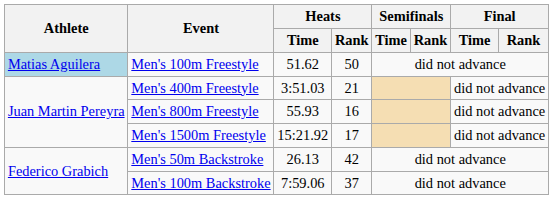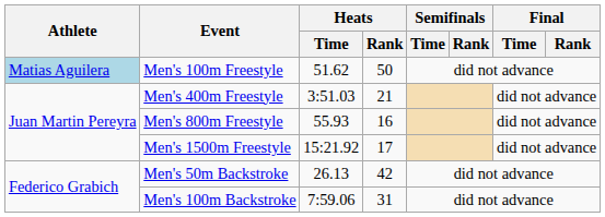Men's 100m Backstroke | Heats / Rank: 37 -> 31
